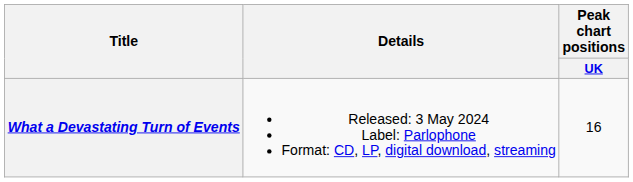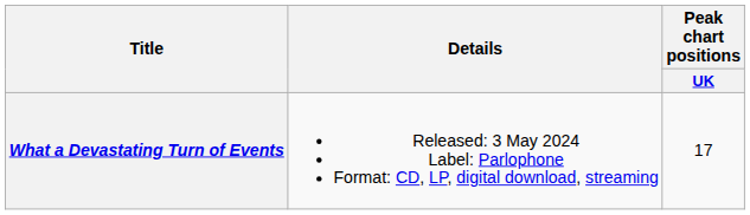What a Devastating Turn of Events | Peak chart positions / UK: 16 -> 17
